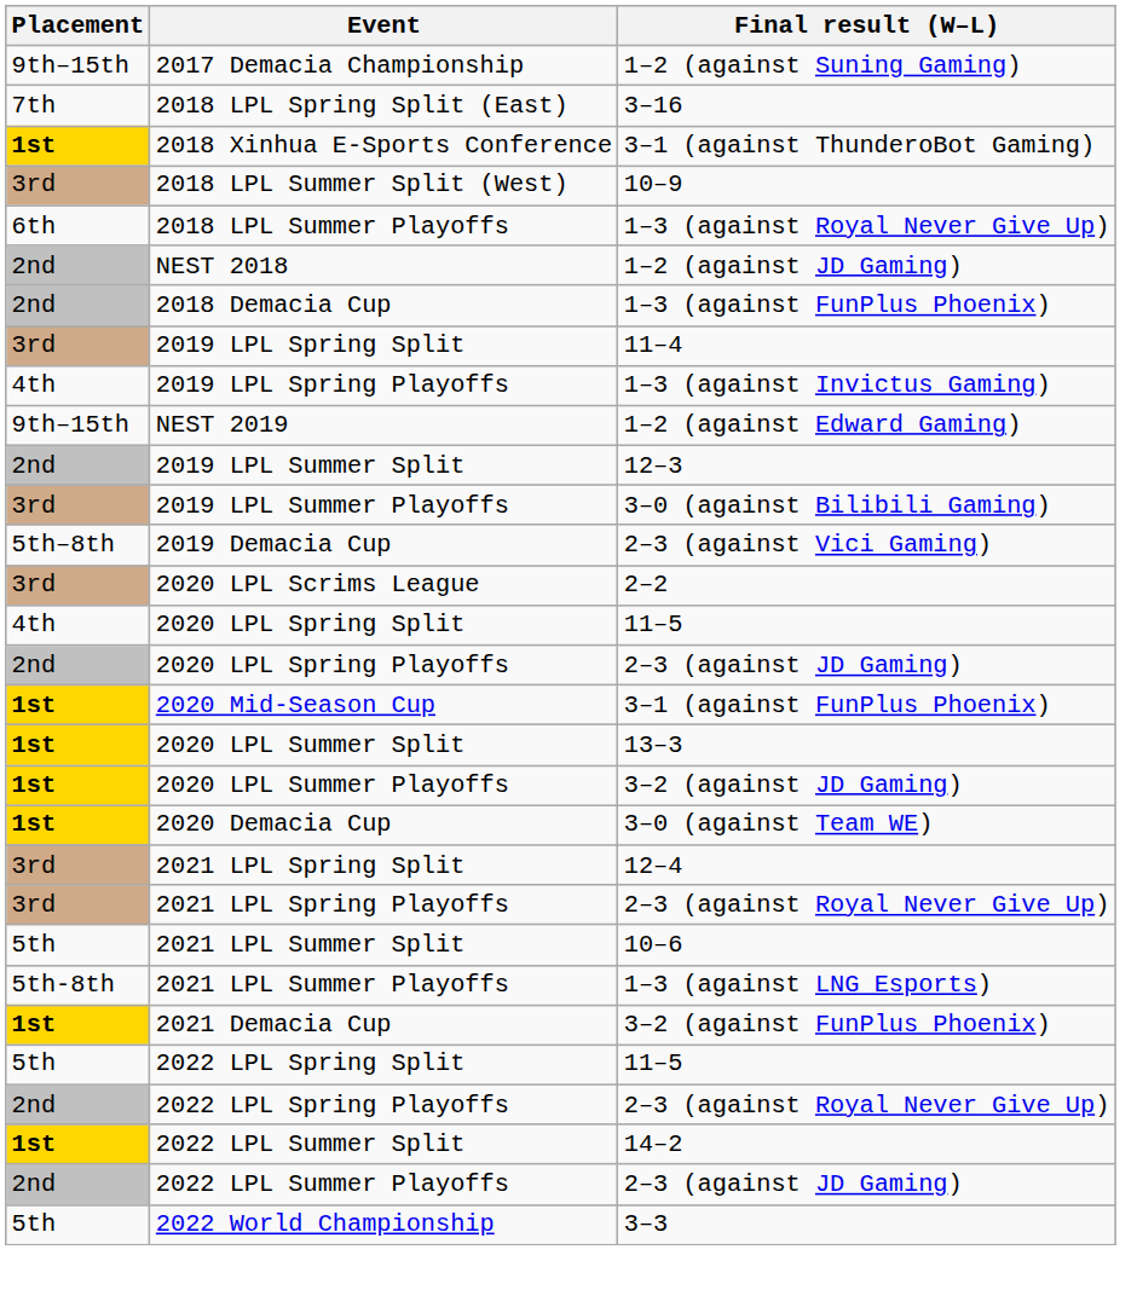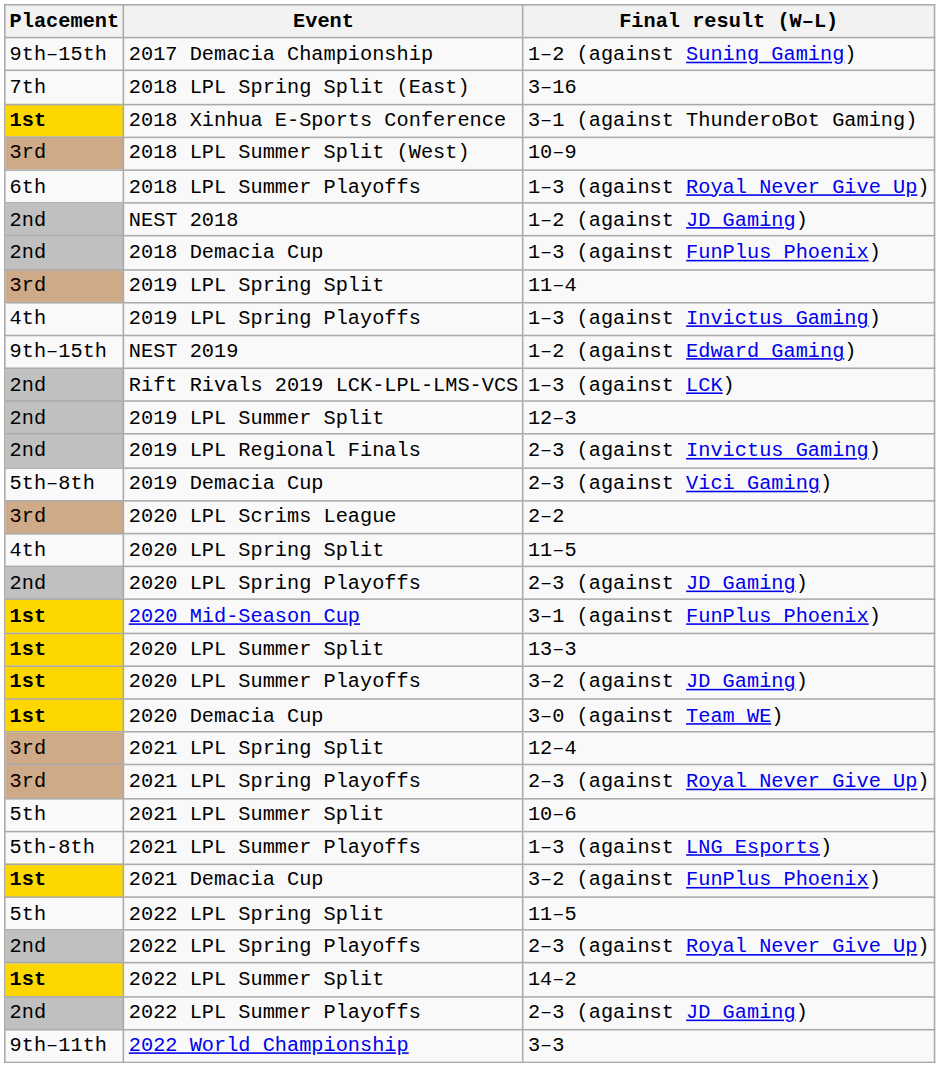+ row: 2nd | Rift Rivals 2019 LCK-LPL-LMS-VCS | 1–3 (against LCK)
- row: 3rd | 2019 LPL Summer Playoffs | 3–0 (against Bilibili Gaming)
+ row: 2nd | 2019 LPL Regional Finals | 2–3 (against Invictus Gaming)
2022 World Championship | Placement: 5th -> 9th–11th
